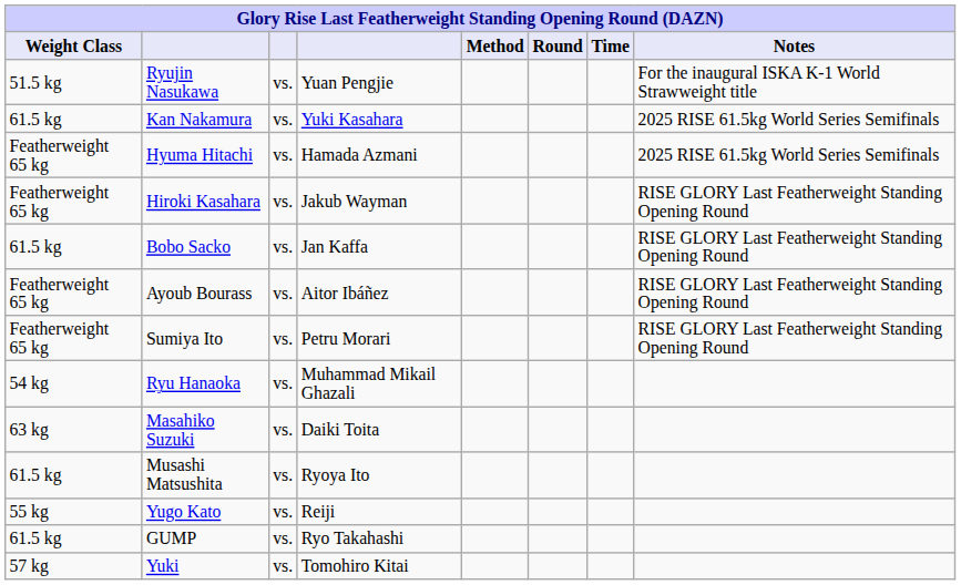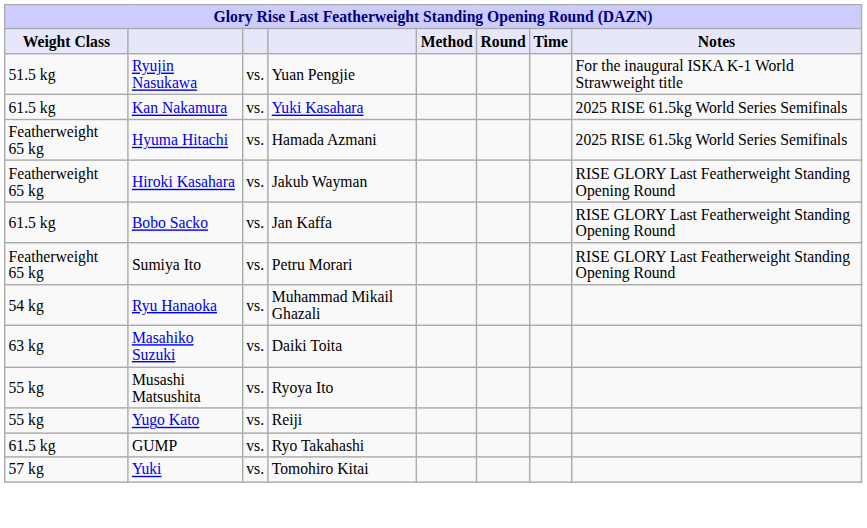- row: Featherweight 65 kg | Ayoub Bourass | vs. | Aitor Ibáñez | RISE GLORY Last Featherweight Standing Opening Round
Musashi Matsushita | Weight Class: 61.5 kg -> 55 kg
